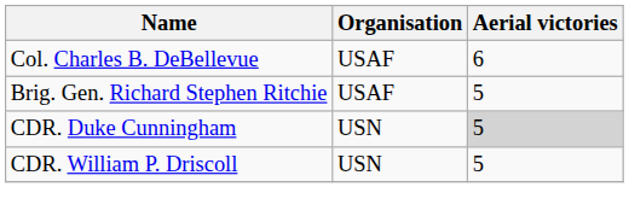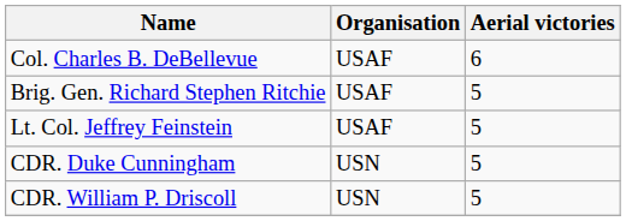+ row: Lt. Col. Jeffrey Feinstein | USAF | 5
CDR. Duke Cunningham | Aerial victories: lightgrey background -> no background
